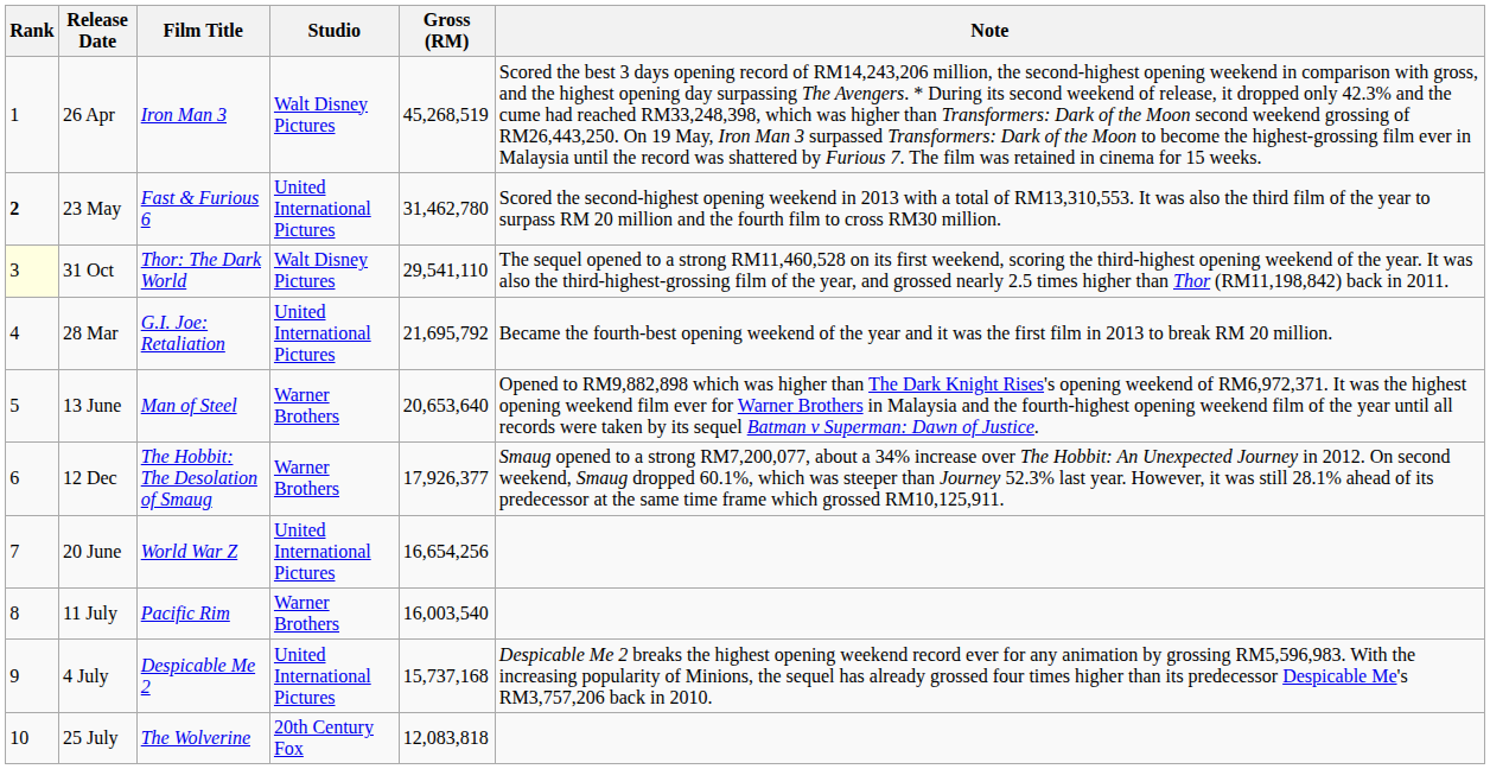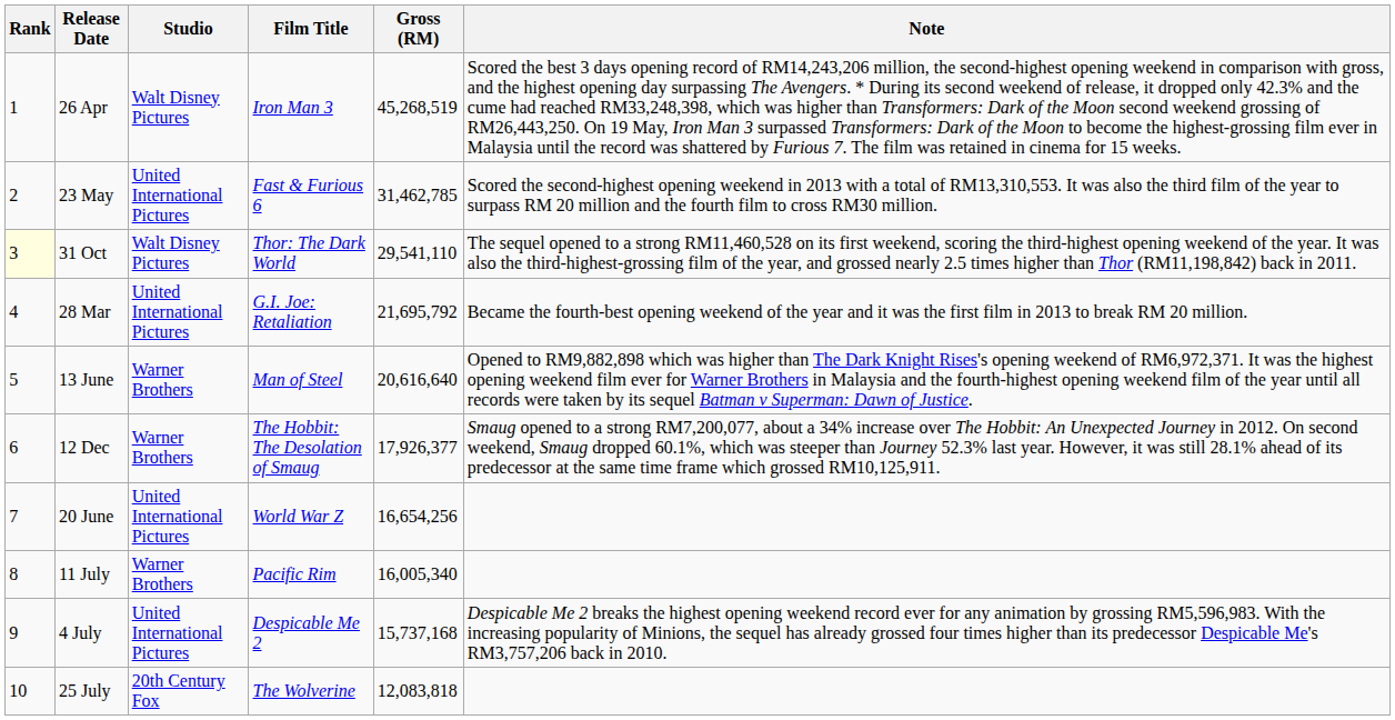columns swapped: Film Title <-> Studio
23 May | Rank: bold -> normal
23 May | Gross (RM): 31,462,780 -> 31,462,785
13 June | Gross (RM): 20,653,640 -> 20,616,640
11 July | Gross (RM): 16,003,540 -> 16,005,340
